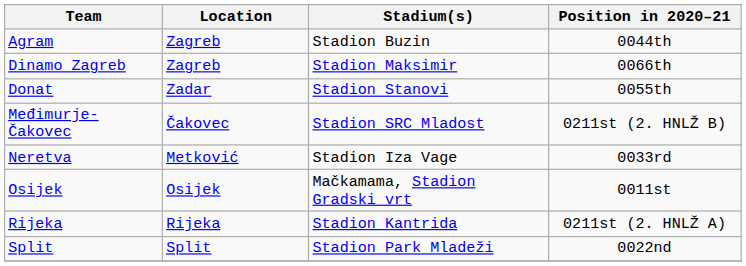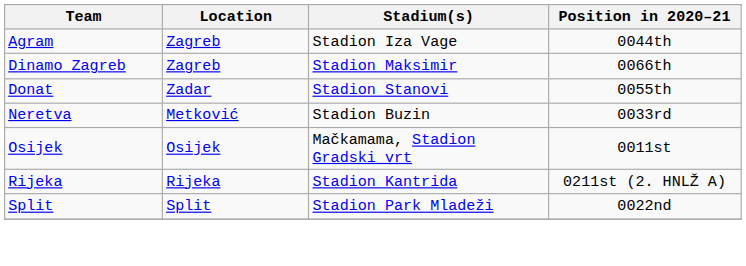Agram | Stadium(s): Stadion Buzin -> Stadion Iza Vage
- row: Međimurje-Čakovec | Čakovec | Stadion SRC Mladost | 0211st (2. HNLŽ B)
Neretva | Stadium(s): Stadion Iza Vage -> Stadion Buzin
